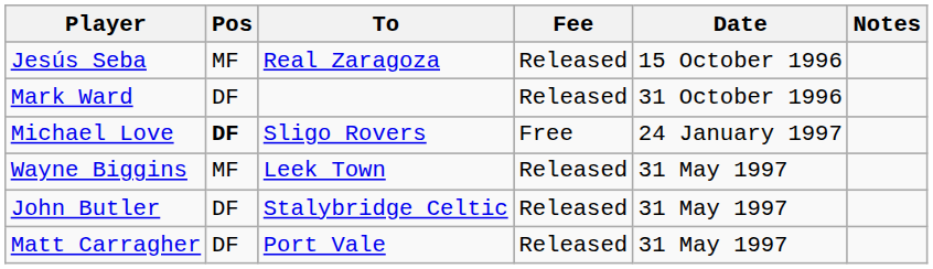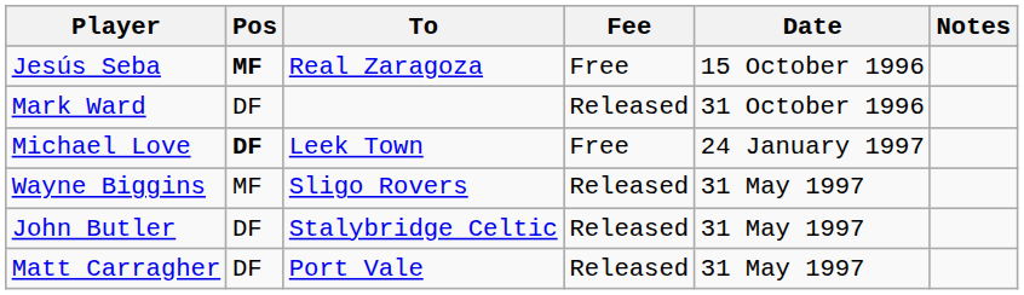Jesús Seba | Pos: normal -> bold
Jesús Seba | Fee: Released -> Free
Michael Love | To: Sligo Rovers -> Leek Town
Wayne Biggins | To: Leek Town -> Sligo Rovers
